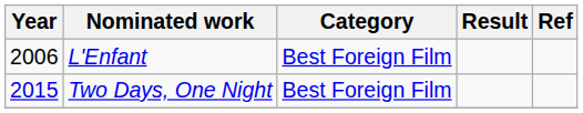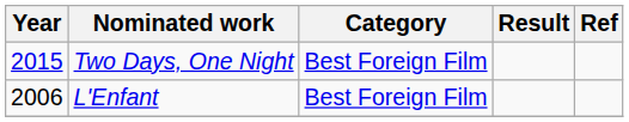rows swapped: L'Enfant <-> Two Days, One Night
